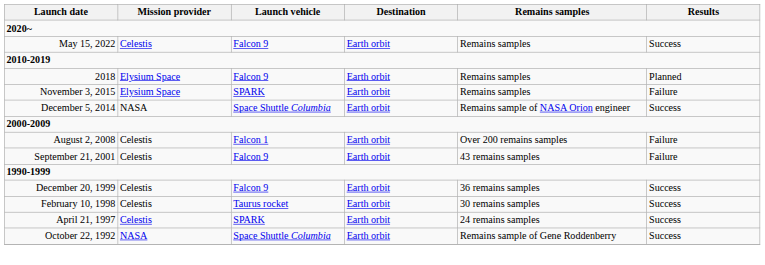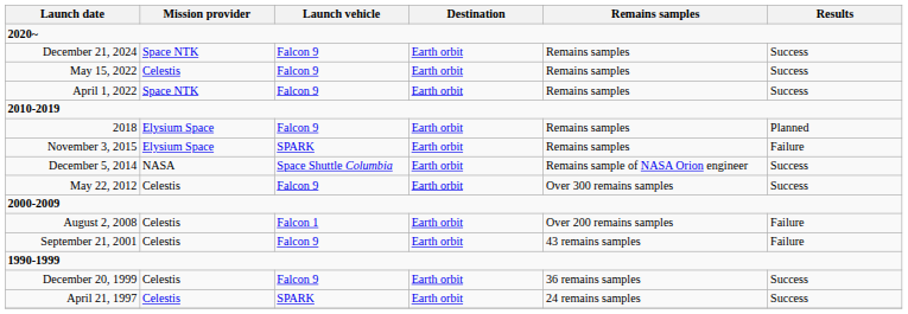+ row: December 21, 2024 | Space NTK | Falcon 9 | Earth orbit | Remains samples | Success
+ row: April 1, 2022 | Space NTK | Falcon 9 | Earth orbit | Remains samples | Success
+ row: May 22, 2012 | Celestis | Falcon 9 | Earth orbit | Over 300 remains samples | Success
- row: February 10, 1998 | Celestis | Taurus rocket | Earth orbit | 30 remains samples | Success
- row: October 22, 1992 | NASA | Space Shuttle Columbia | Earth orbit | Remains sample of Gene Roddenberry | Success
